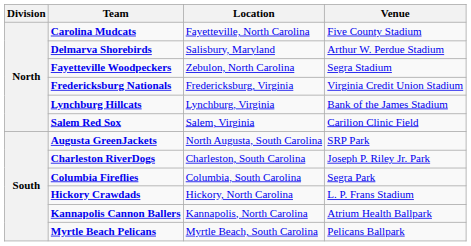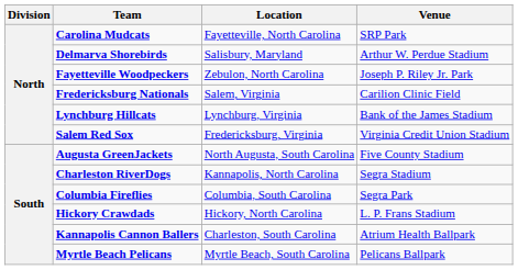Carolina Mudcats | Venue: Five County Stadium -> SRP Park
Fayetteville Woodpeckers | Venue: Segra Stadium -> Joseph P. Riley Jr. Park
Fredericksburg Nationals | Location: Fredericksburg, Virginia -> Salem, Virginia
Fredericksburg Nationals | Venue: Virginia Credit Union Stadium -> Carilion Clinic Field
Salem Red Sox | Location: Salem, Virginia -> Fredericksburg, Virginia
Salem Red Sox | Venue: Carilion Clinic Field -> Virginia Credit Union Stadium
Augusta GreenJackets | Venue: SRP Park -> Five County Stadium
Charleston RiverDogs | Location: Charleston, South Carolina -> Kannapolis, North Carolina
Charleston RiverDogs | Venue: Joseph P. Riley Jr. Park -> Segra Stadium
Kannapolis Cannon Ballers | Location: Kannapolis, North Carolina -> Charleston, South Carolina
